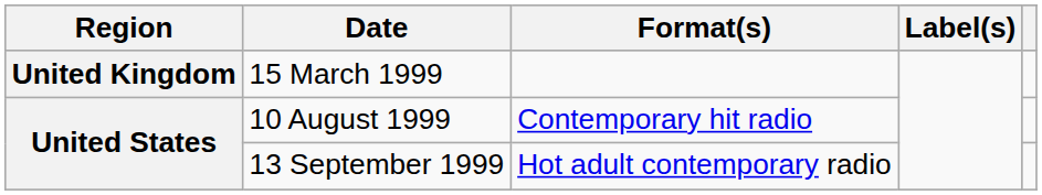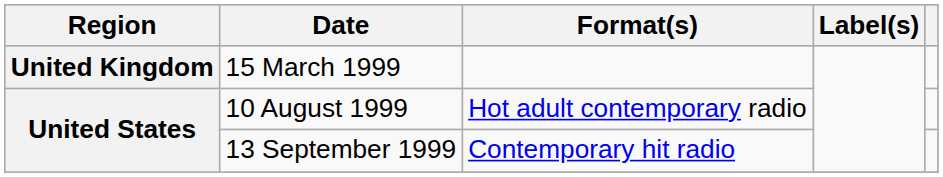10 August 1999 | Format(s): Contemporary hit radio -> Hot adult contemporary radio
13 September 1999 | Format(s): Hot adult contemporary radio -> Contemporary hit radio
